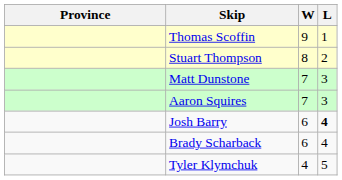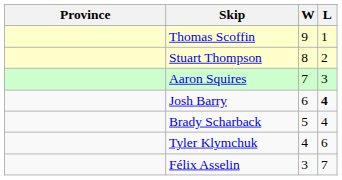- row: Matt Dunstone | 7 | 3
Brady Scharback | W: 6 -> 5
Tyler Klymchuk | L: 5 -> 6
+ row: Félix Asselin | 3 | 7
